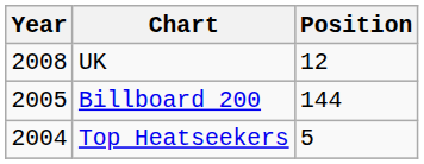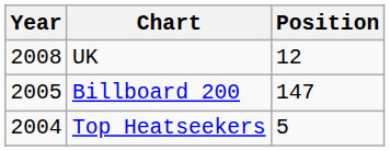Billboard 200 | Position: 144 -> 147
